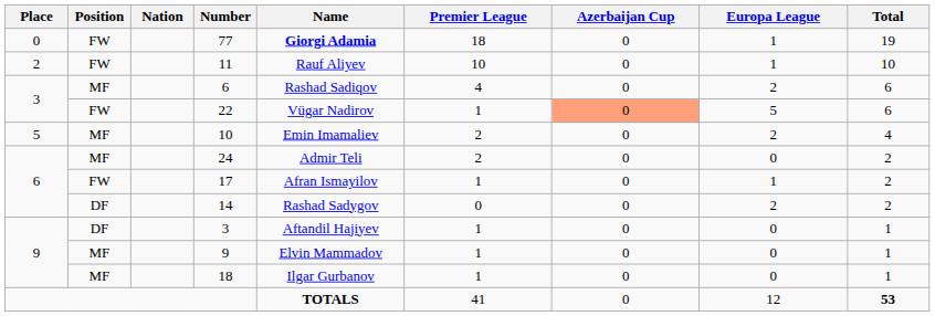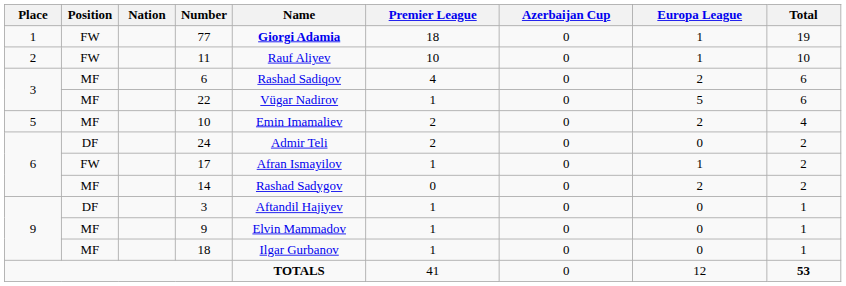77 | Place: 0 -> 1
22 | Position: FW -> MF
22 | Azerbaijan Cup: lightsalmon background -> no background
24 | Position: MF -> DF
14 | Position: DF -> MF
